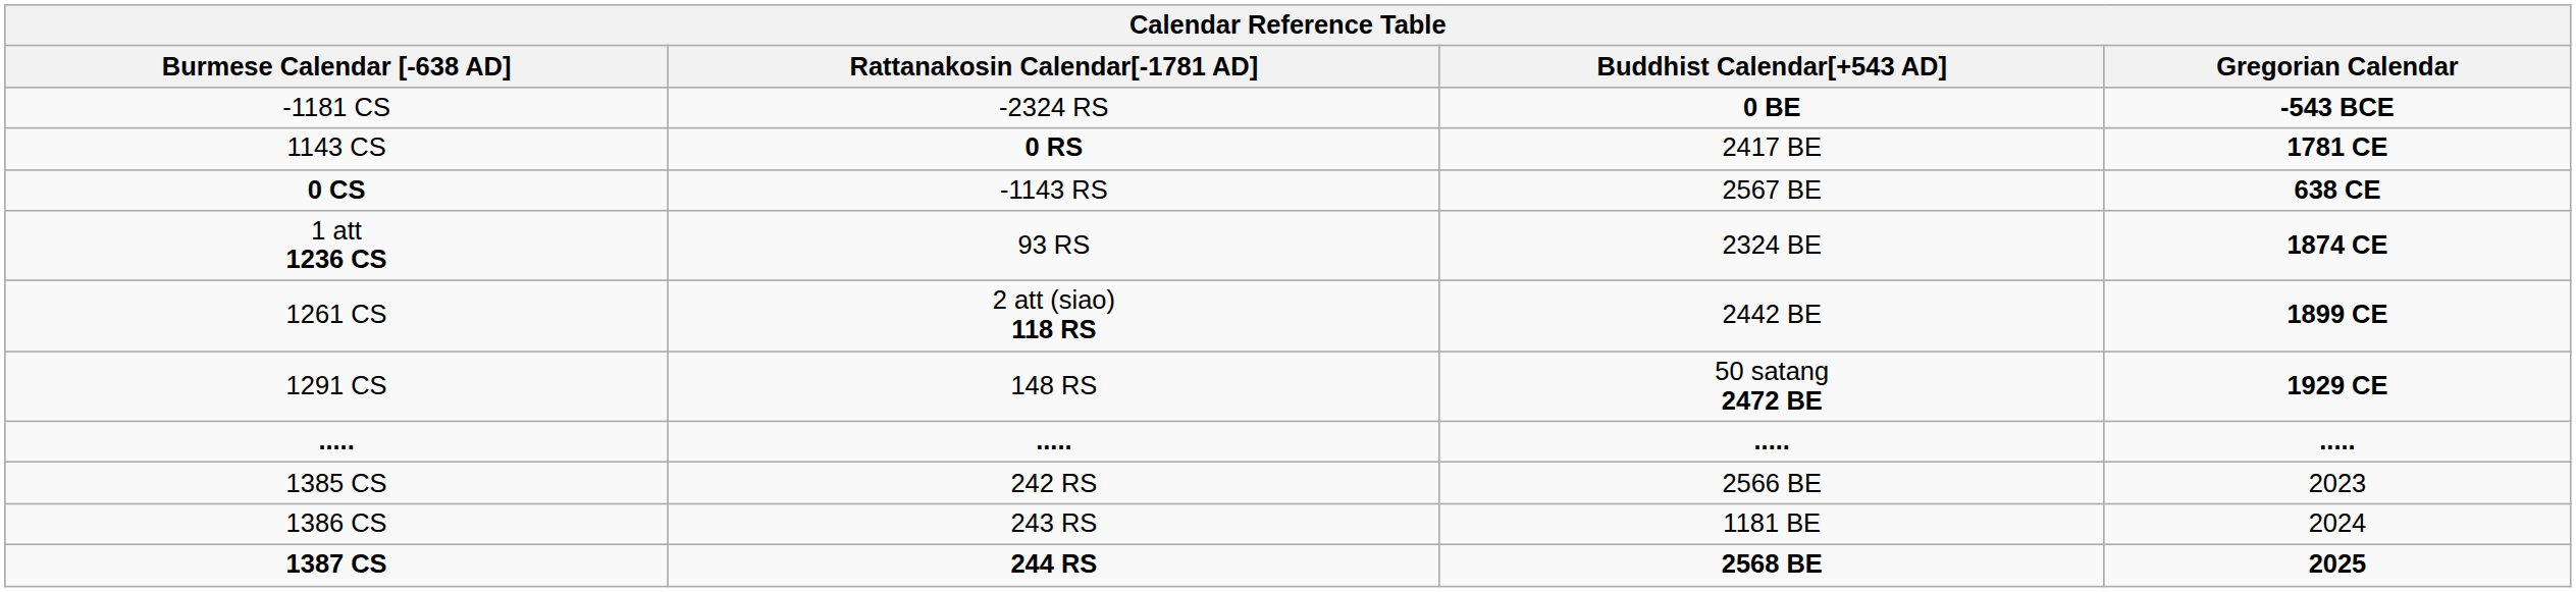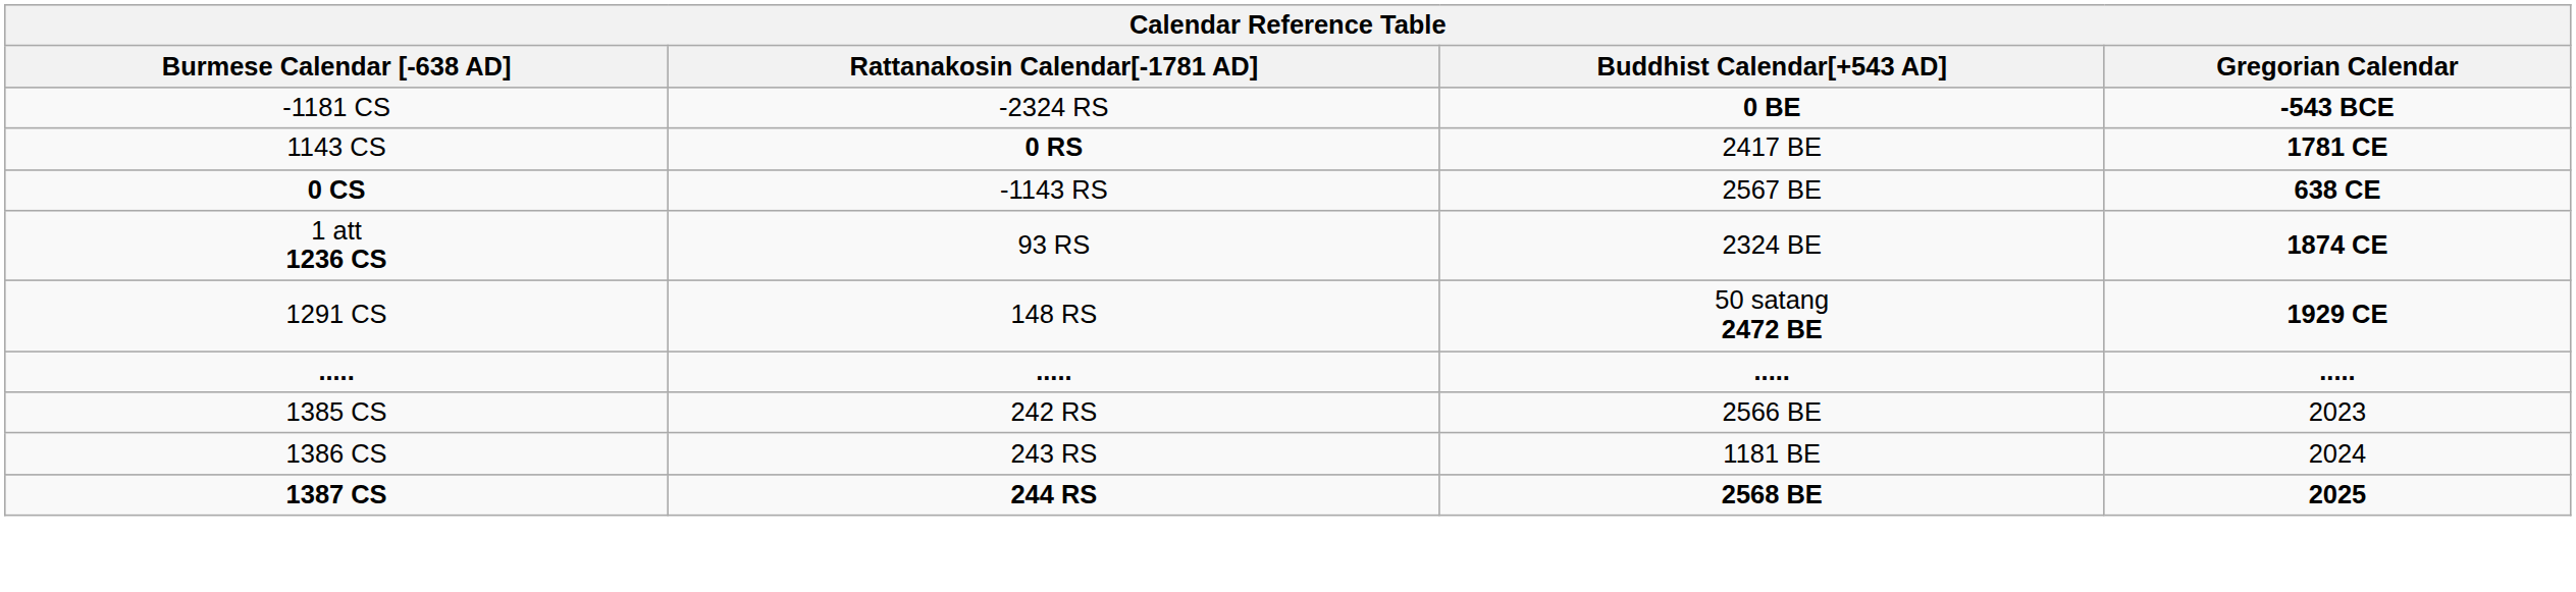- row: 1261 CS | 2 att (siao) 118 RS | 2442 BE | 1899 CE
